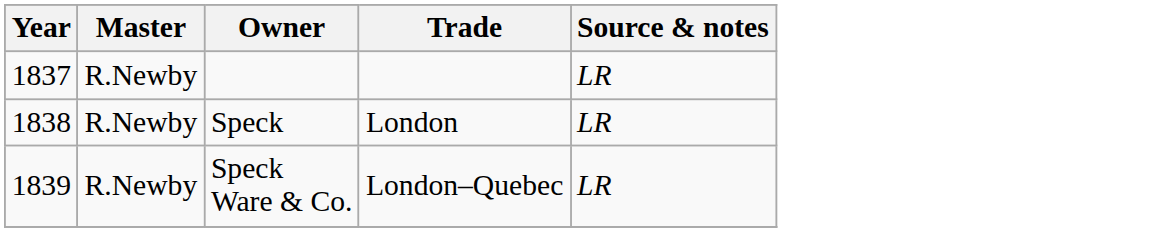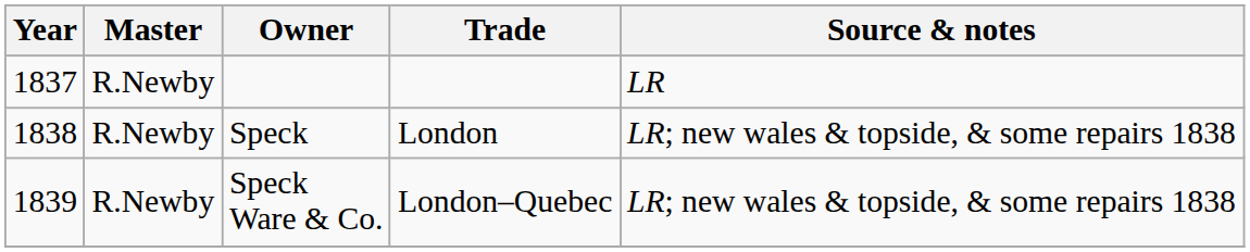Speck | Source & notes: LR -> LR; new wales & topside, & some repairs 1838
Speck Ware & Co. | Source & notes: LR -> LR; new wales & topside, & some repairs 1838
